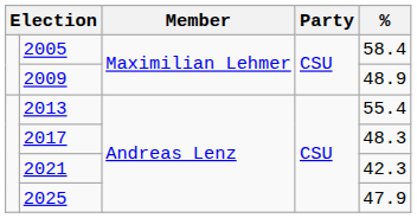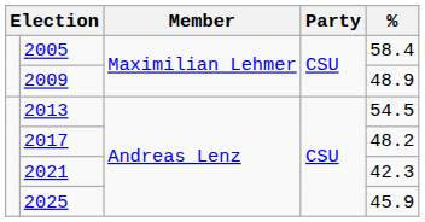2013 | %: 55.4 -> 54.5
2017 | %: 48.3 -> 48.2
2025 | %: 47.9 -> 45.9
